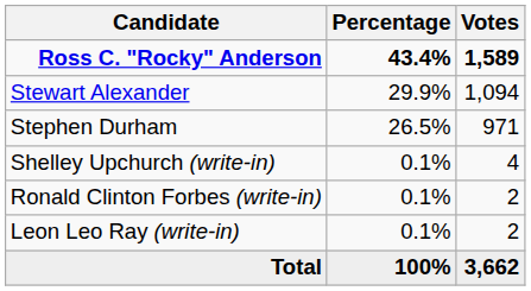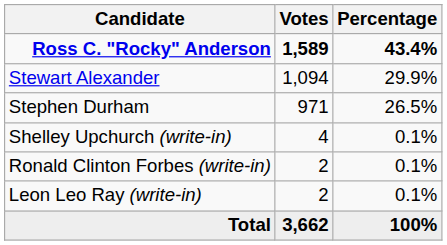columns swapped: Votes <-> Percentage
